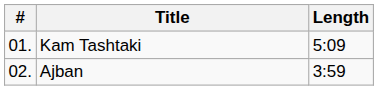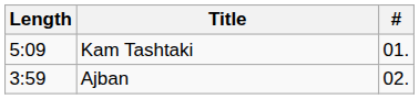columns swapped: # <-> Length
